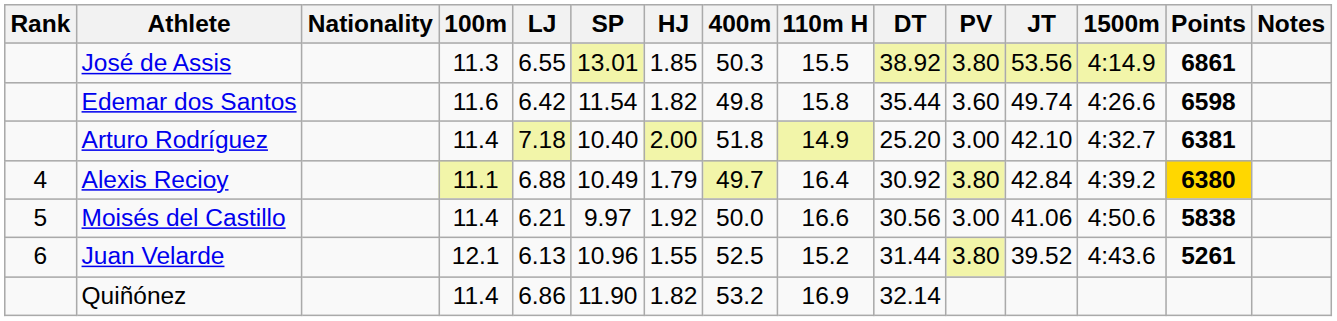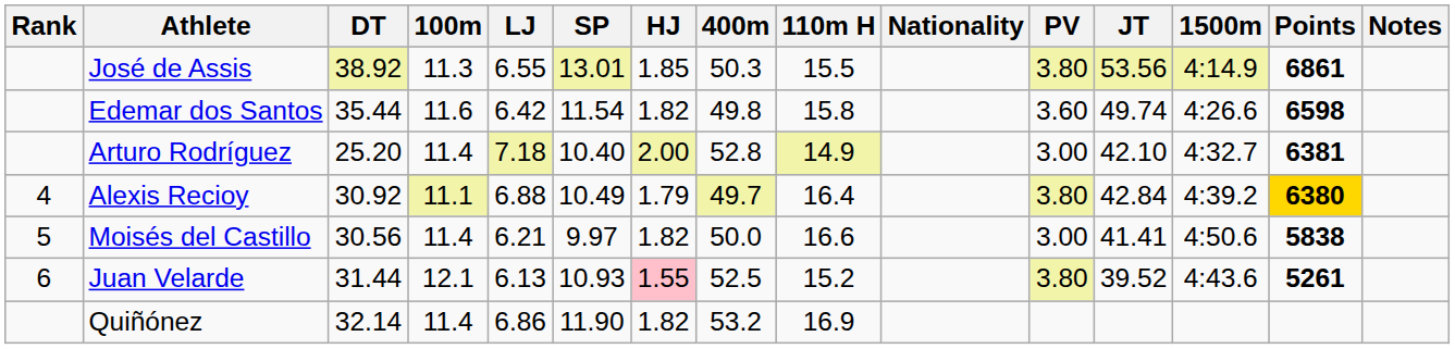columns swapped: Nationality <-> DT
Arturo Rodríguez | 400m: 51.8 -> 52.8
Moisés del Castillo | HJ: 1.92 -> 1.82
Moisés del Castillo | JT: 41.06 -> 41.41
Juan Velarde | SP: 10.96 -> 10.93
Juan Velarde | HJ: no background -> pink background
